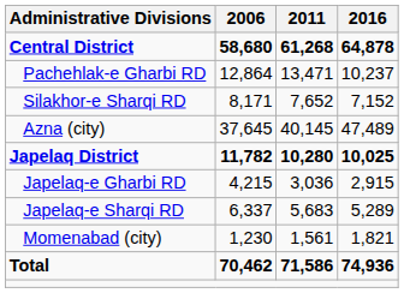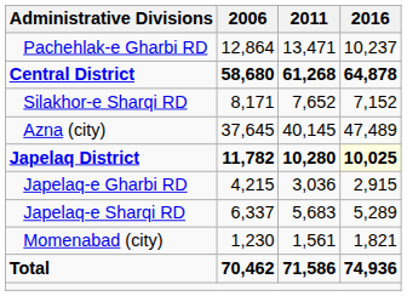rows swapped: Central District <-> Pachehlak-e Gharbi RD
Japelaq District | 2016: no background -> lightyellow background
